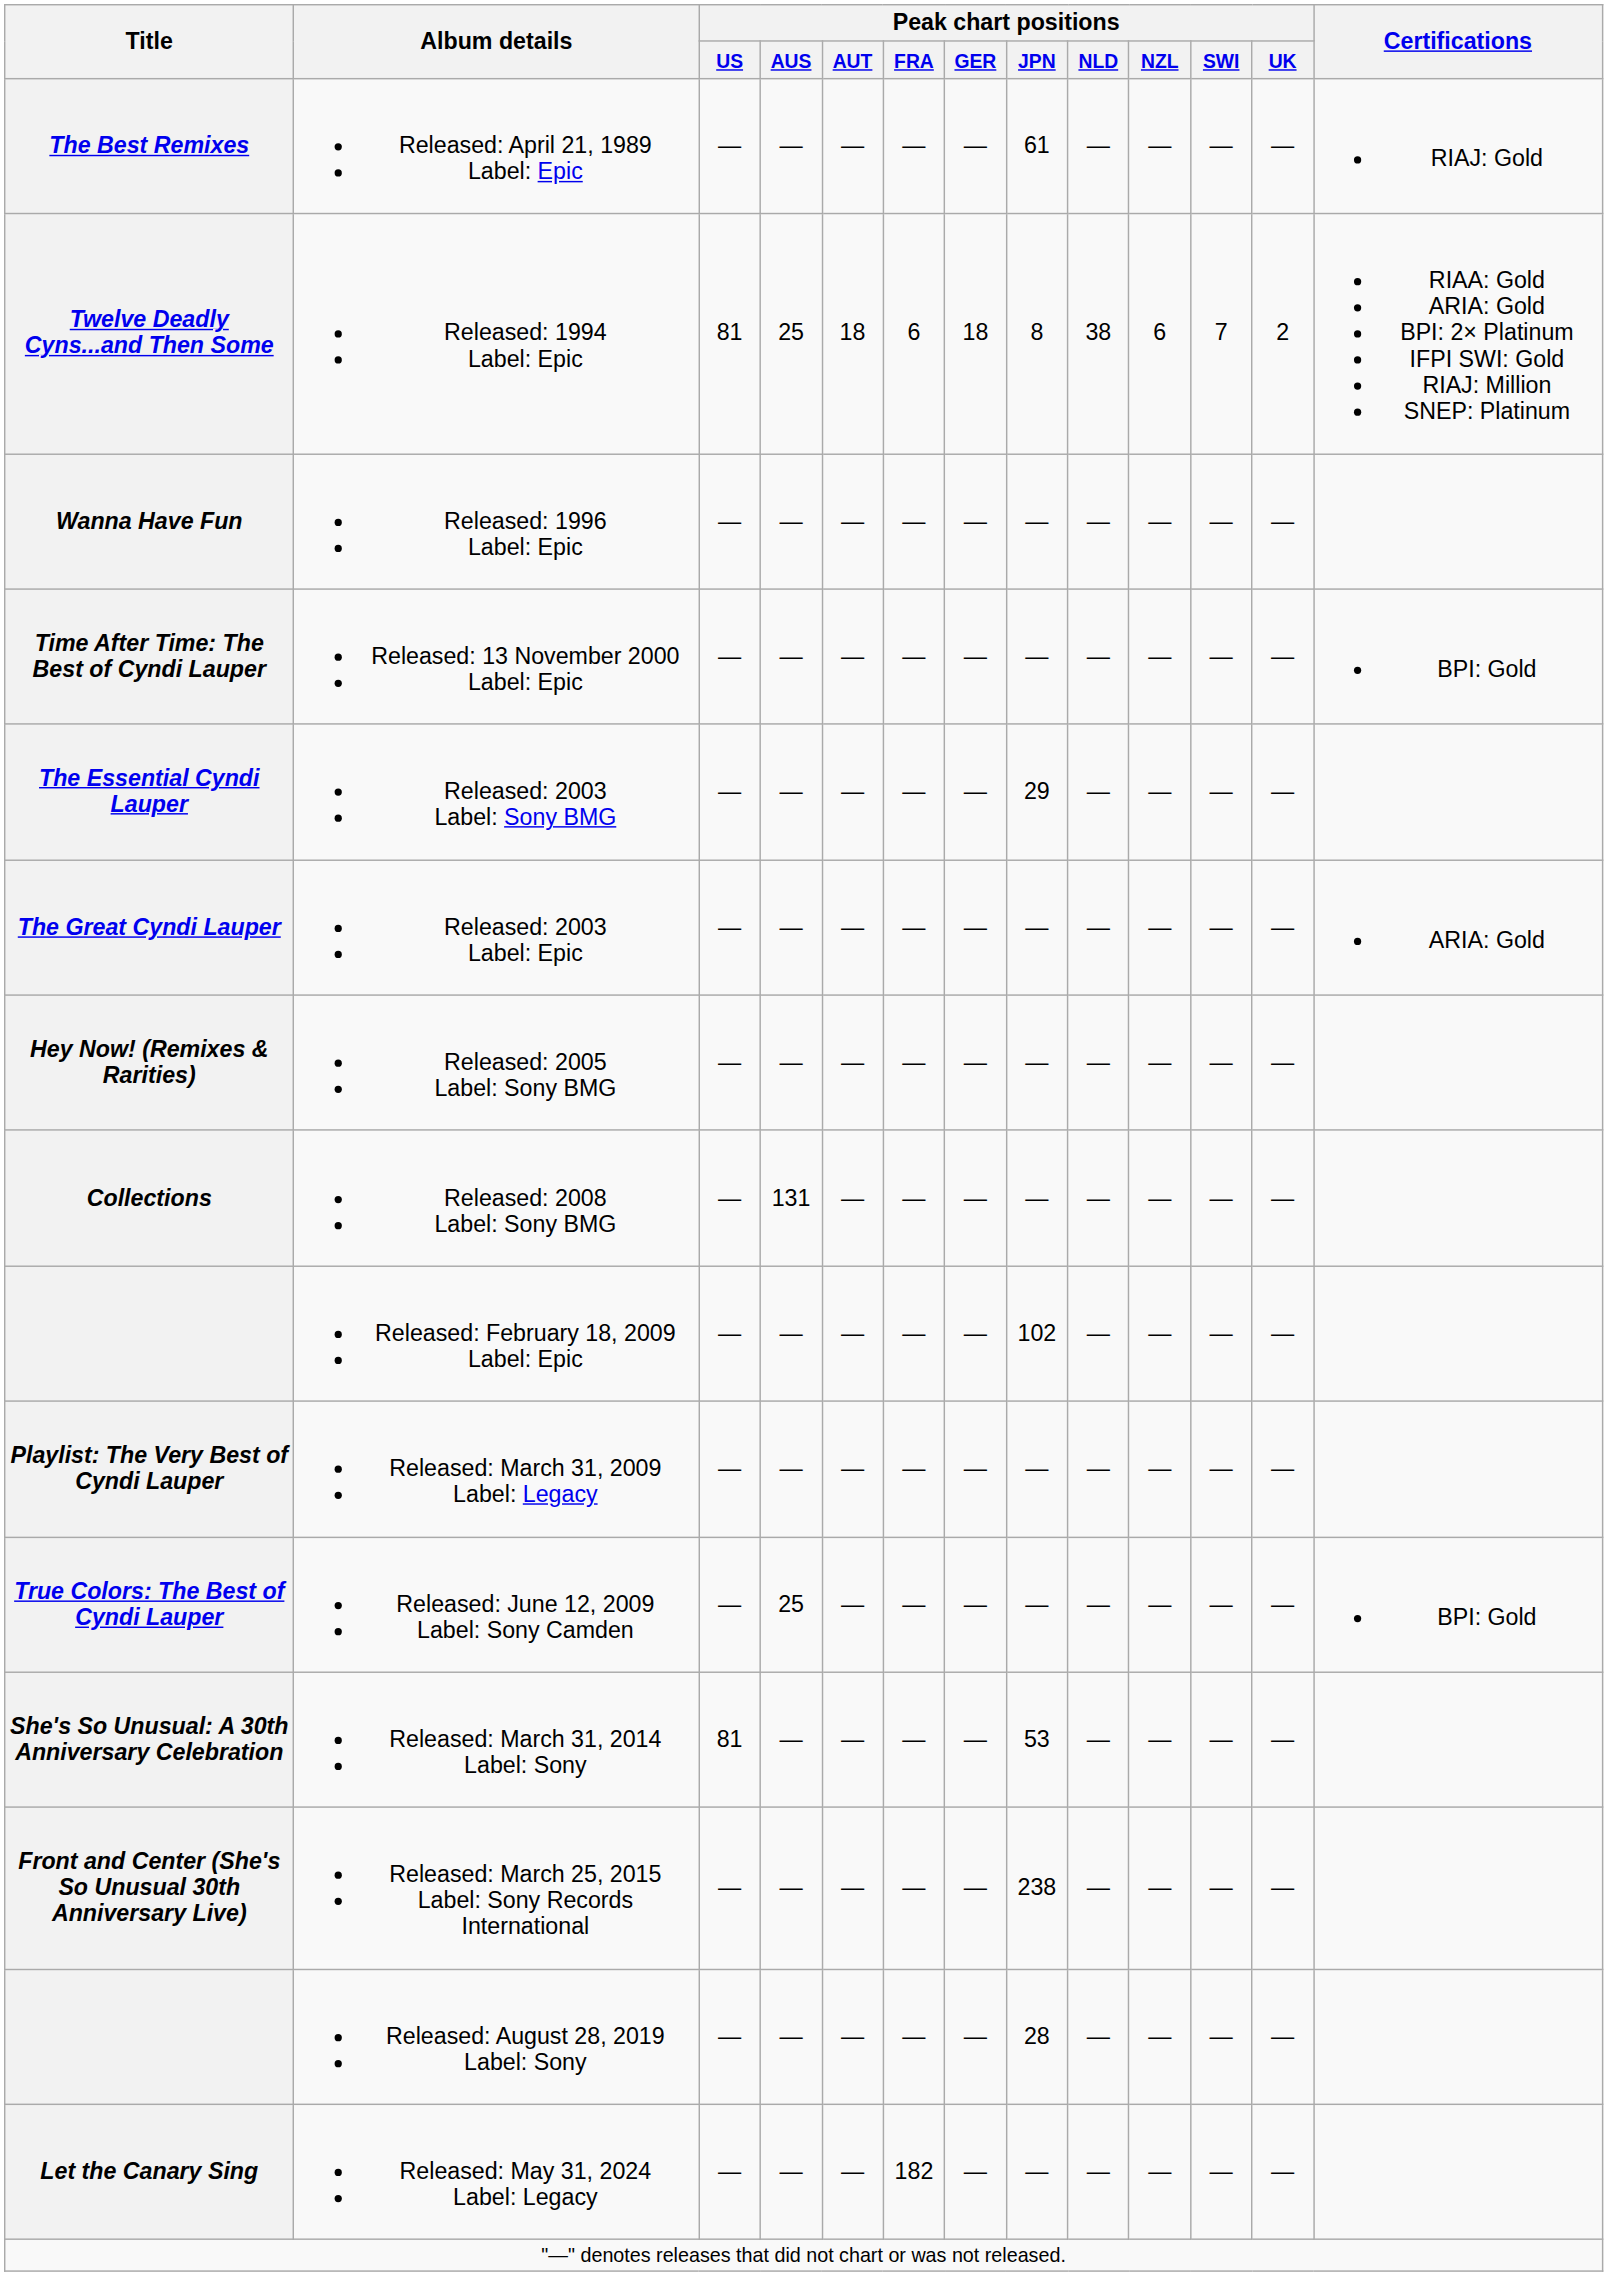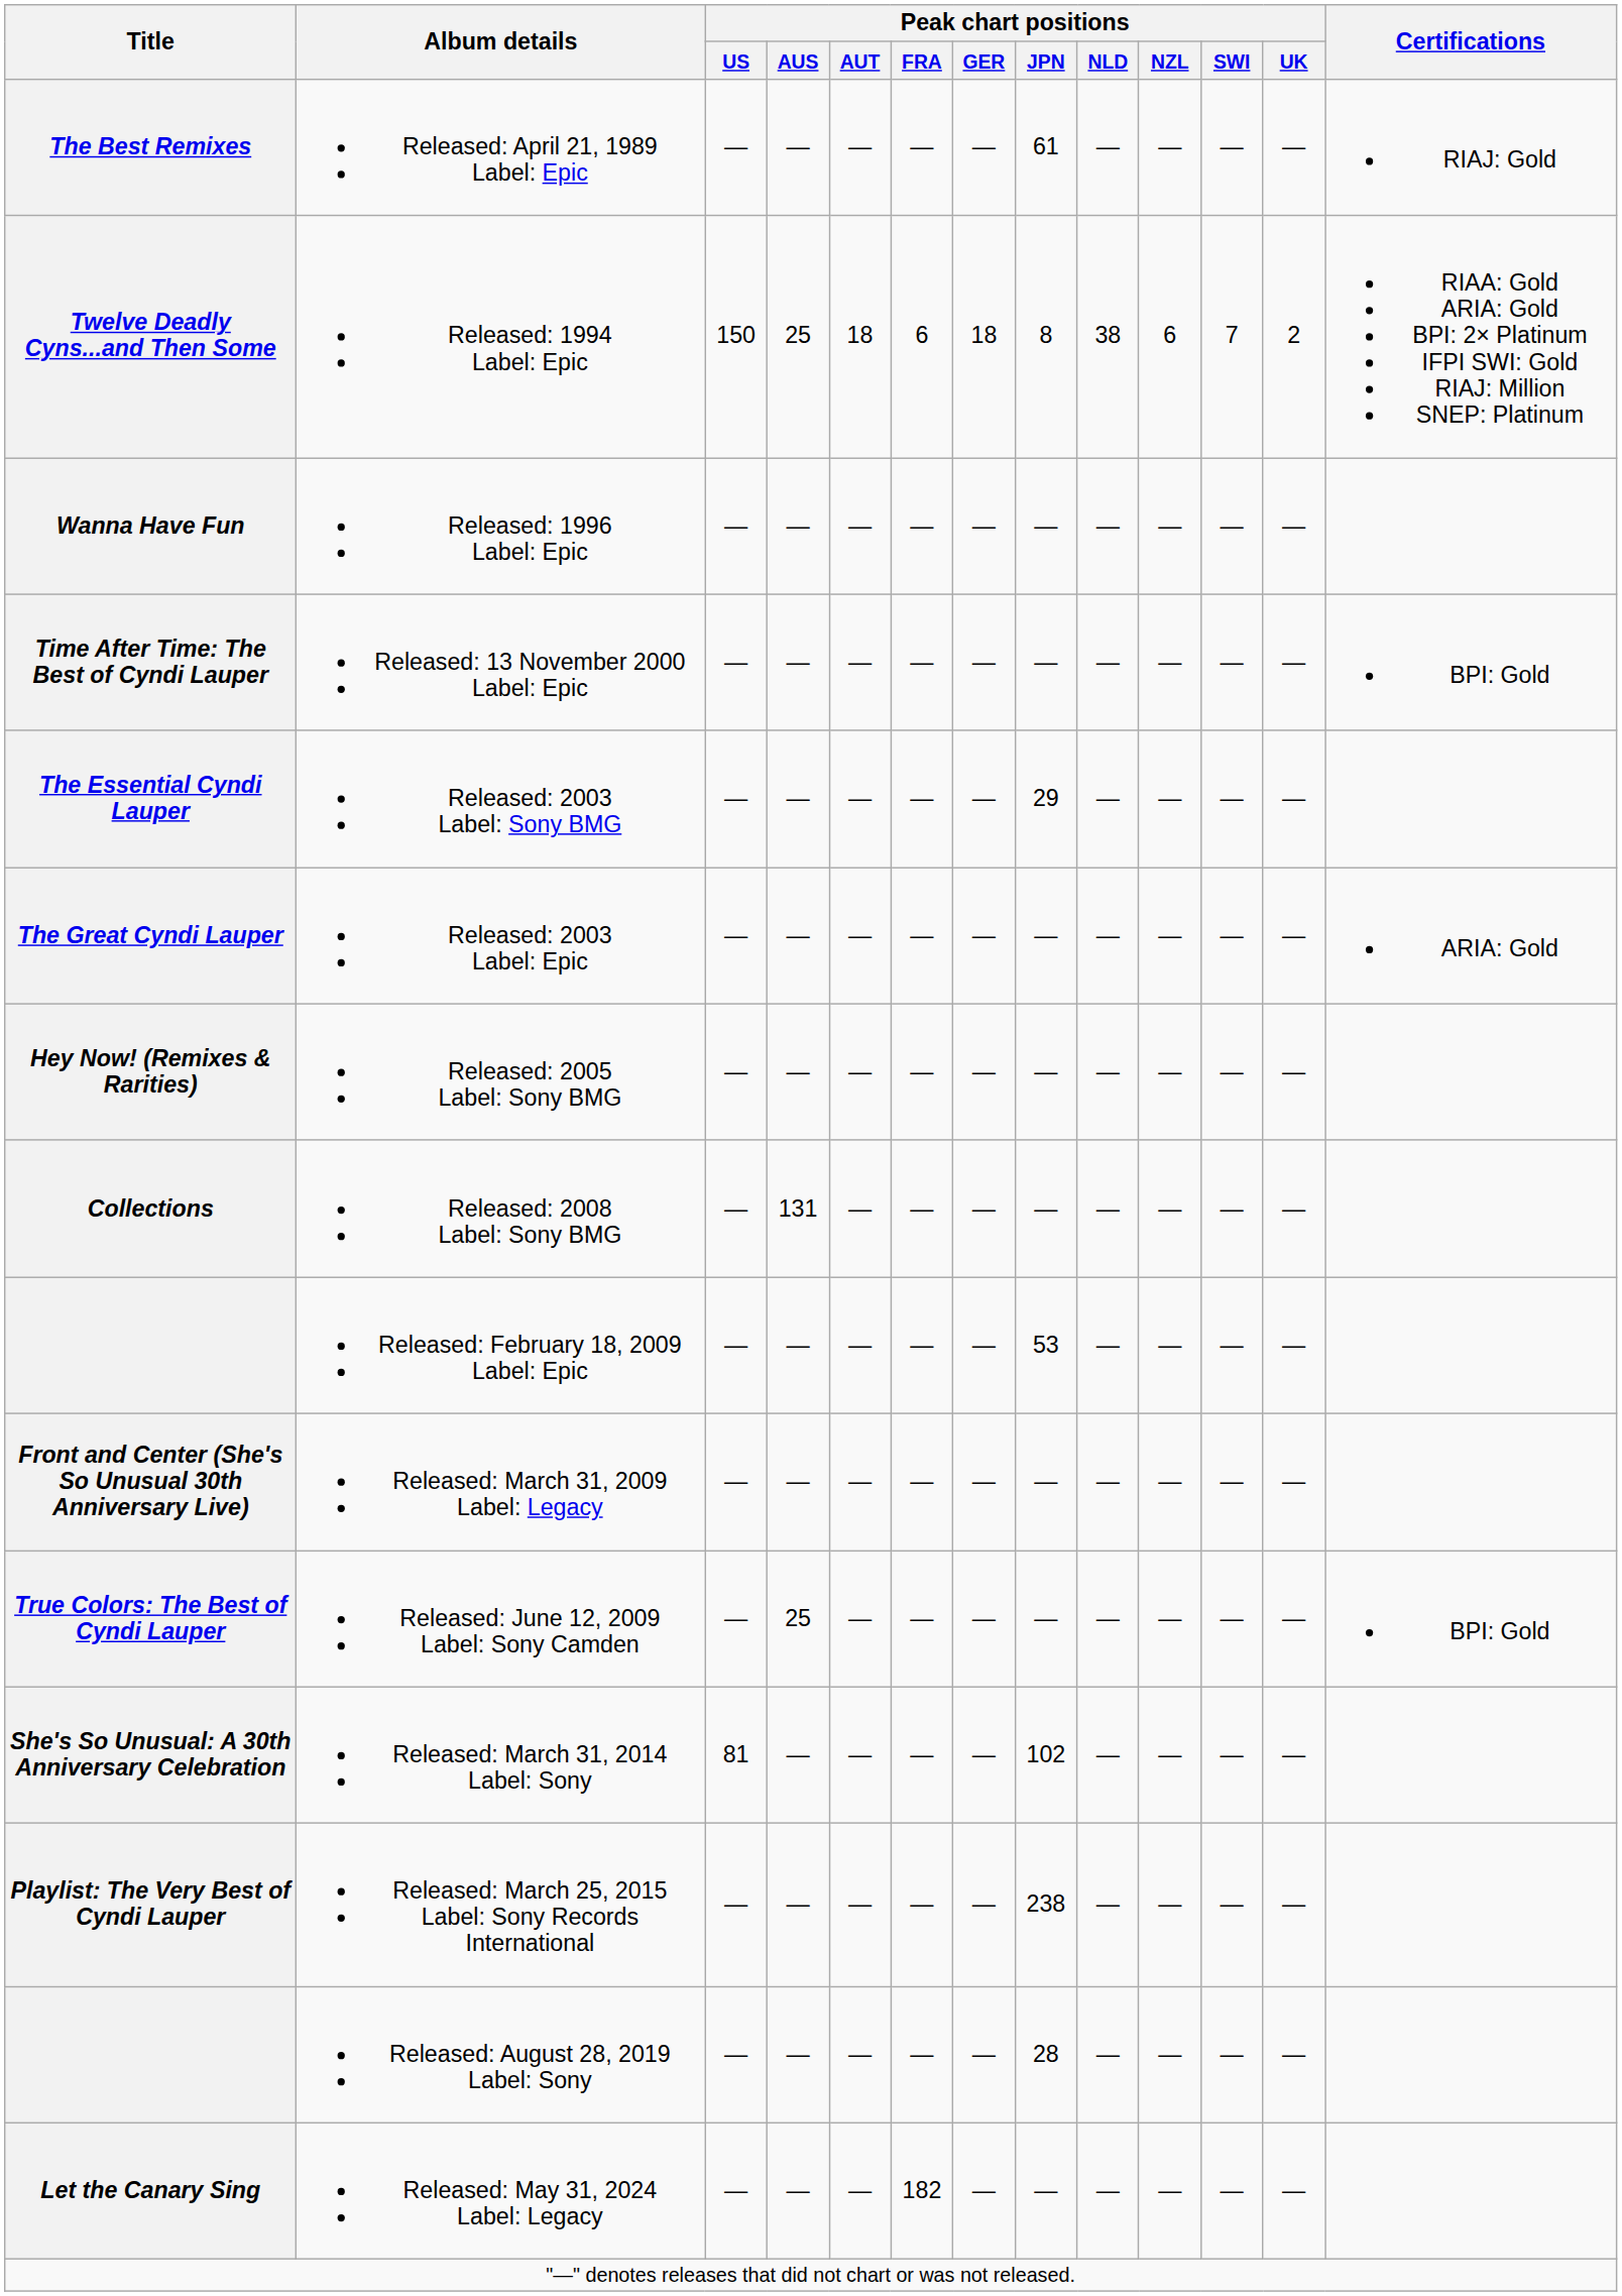Released: 1994 Label: Epic | Peak chart positions / US: 81 -> 150
Released: February 18, 2009 Label: Epic | Peak chart positions / JPN: 102 -> 53
Released: March 31, 2009 Label: Legacy | Title: Playlist: The Very Best of Cyndi Lauper -> Front and Center (She's So Unusual 30th Anniversary Live)
Released: March 31, 2014 Label: Sony | Peak chart positions / JPN: 53 -> 102
Released: March 25, 2015 Label: Sony Records International | Title: Front and Center (She's So Unusual 30th Anniversary Live) -> Playlist: The Very Best of Cyndi Lauper
